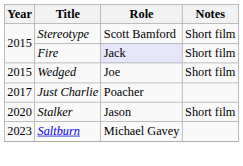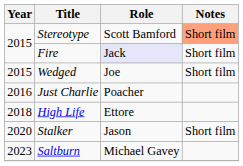Stereotype | Notes: no background -> lightsalmon background
Just Charlie | Year: 2017 -> 2016
+ row: 2018 | High Life | Ettore
